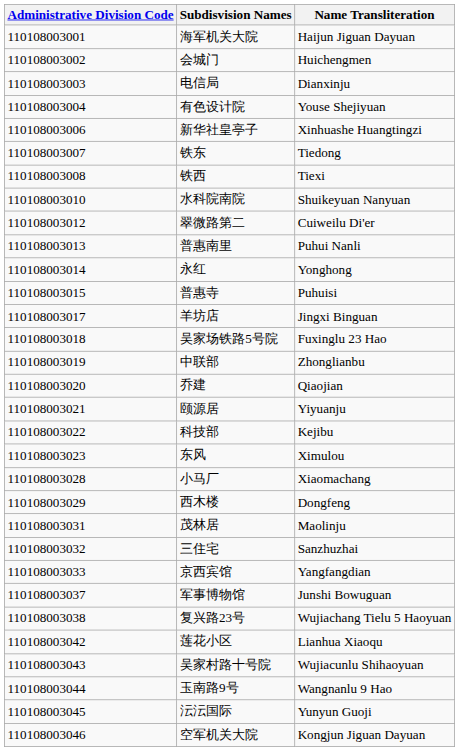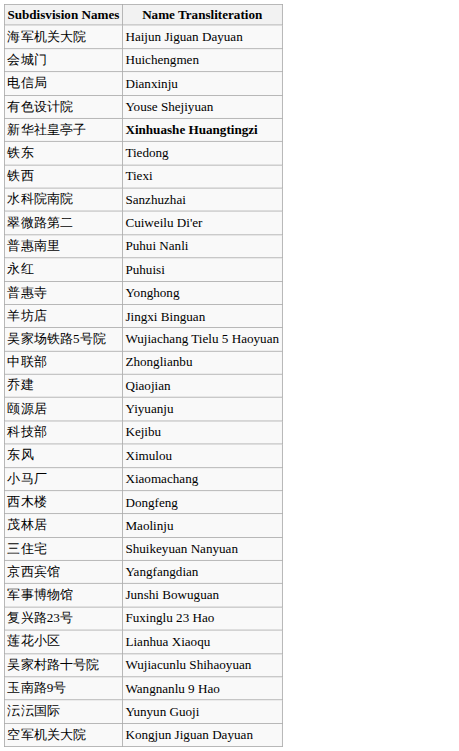- column: Administrative Division Code | 110108003001 | 110108003002 | 110108003003 | 110108003004 | 110108003006 | 110108003007 | 110108003008 | 110108003010 | 110108003012 | 110108003013 | 110108003014 | 110108003015 | 110108003017 | 110108003018 | 110108003019 | 110108003020 | 110108003021 | 110108003022 | 110108003023 | 110108003028 | 110108003029 | 110108003031 | 110108003032 | 110108003033 | 110108003037 | 110108003038 | 110108003042 | 110108003043 | 110108003044 | 110108003045 | 110108003046
新华社皇亭子 | Name Transliteration: normal -> bold
水科院南院 | Name Transliteration: Shuikeyuan Nanyuan -> Sanzhuzhai
永红 | Name Transliteration: Yonghong -> Puhuisi
普惠寺 | Name Transliteration: Puhuisi -> Yonghong
吴家场铁路5号院 | Name Transliteration: Fuxinglu 23 Hao -> Wujiachang Tielu 5 Haoyuan
三住宅 | Name Transliteration: Sanzhuzhai -> Shuikeyuan Nanyuan
复兴路23号 | Name Transliteration: Wujiachang Tielu 5 Haoyuan -> Fuxinglu 23 Hao
